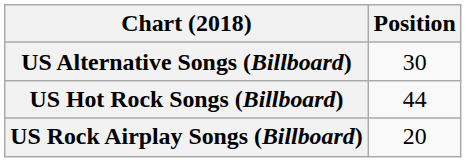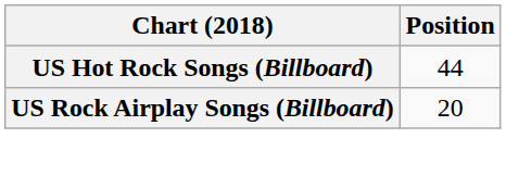- row: US Alternative Songs (Billboard) | 30
